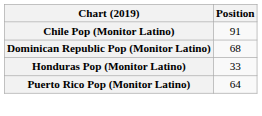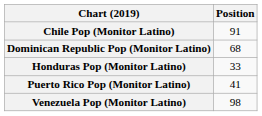Puerto Rico Pop (Monitor Latino) | Position: 64 -> 41
+ row: Venezuela Pop (Monitor Latino) | 98
